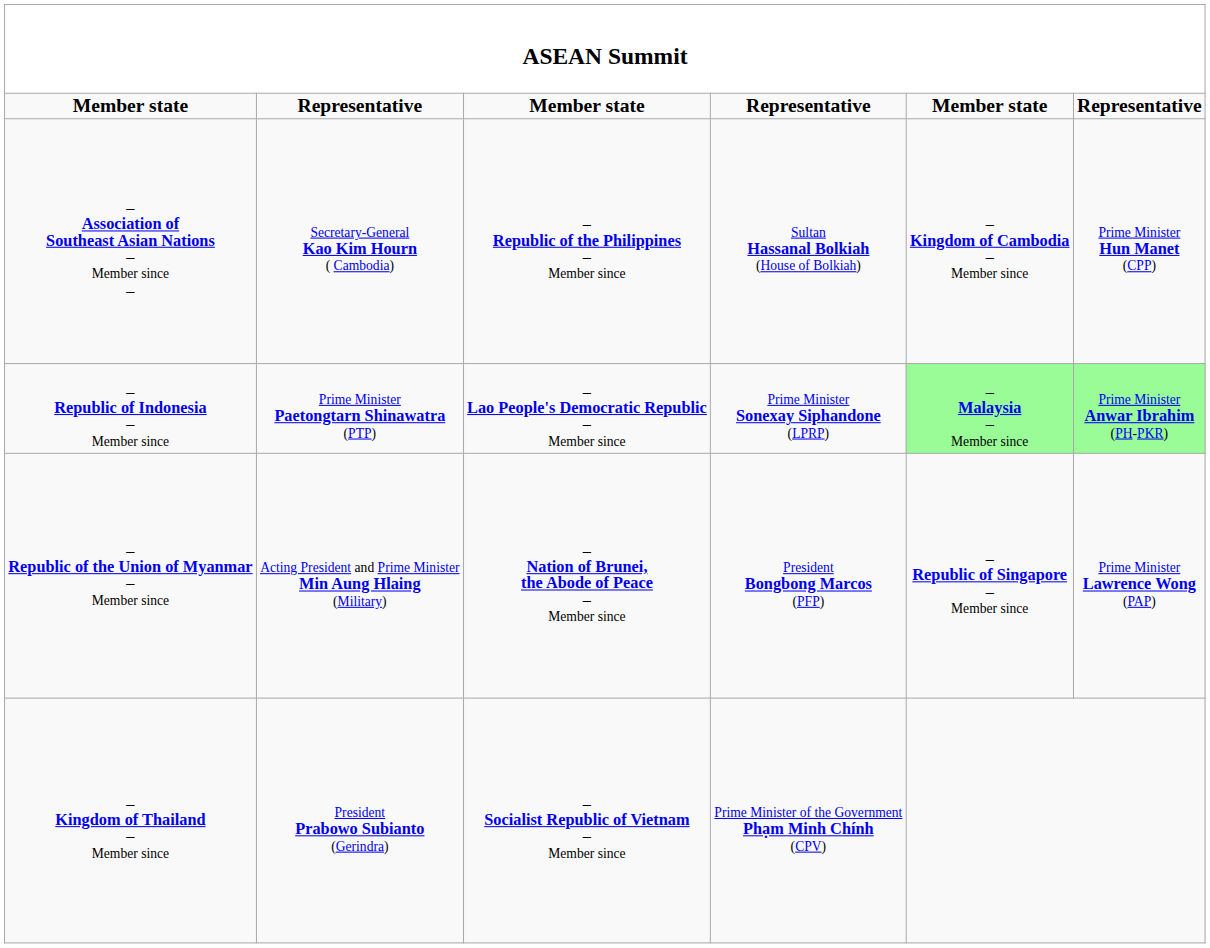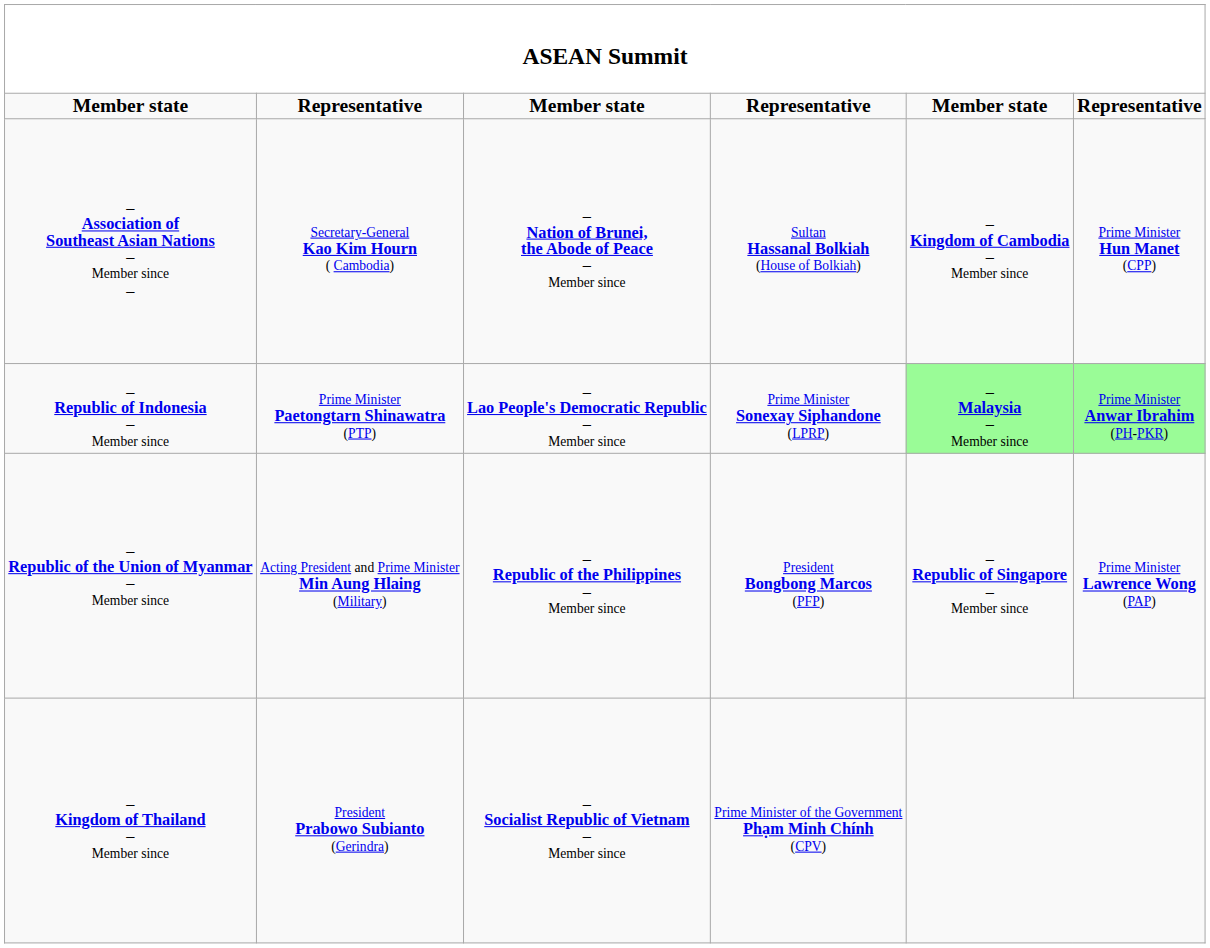– Association of Southeast Asian Nations – Member since – | column 3: – Republic of the Philippines – Member since -> – Nation of Brunei, the Abode of Peace – Member since
– Republic of the Union of Myanmar – Member since | column 3: – Nation of Brunei, the Abode of Peace – Member since -> – Republic of the Philippines – Member since
